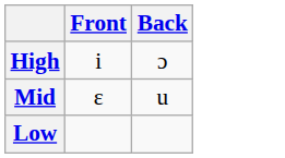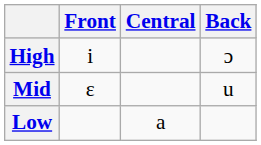+ column: Central | a
